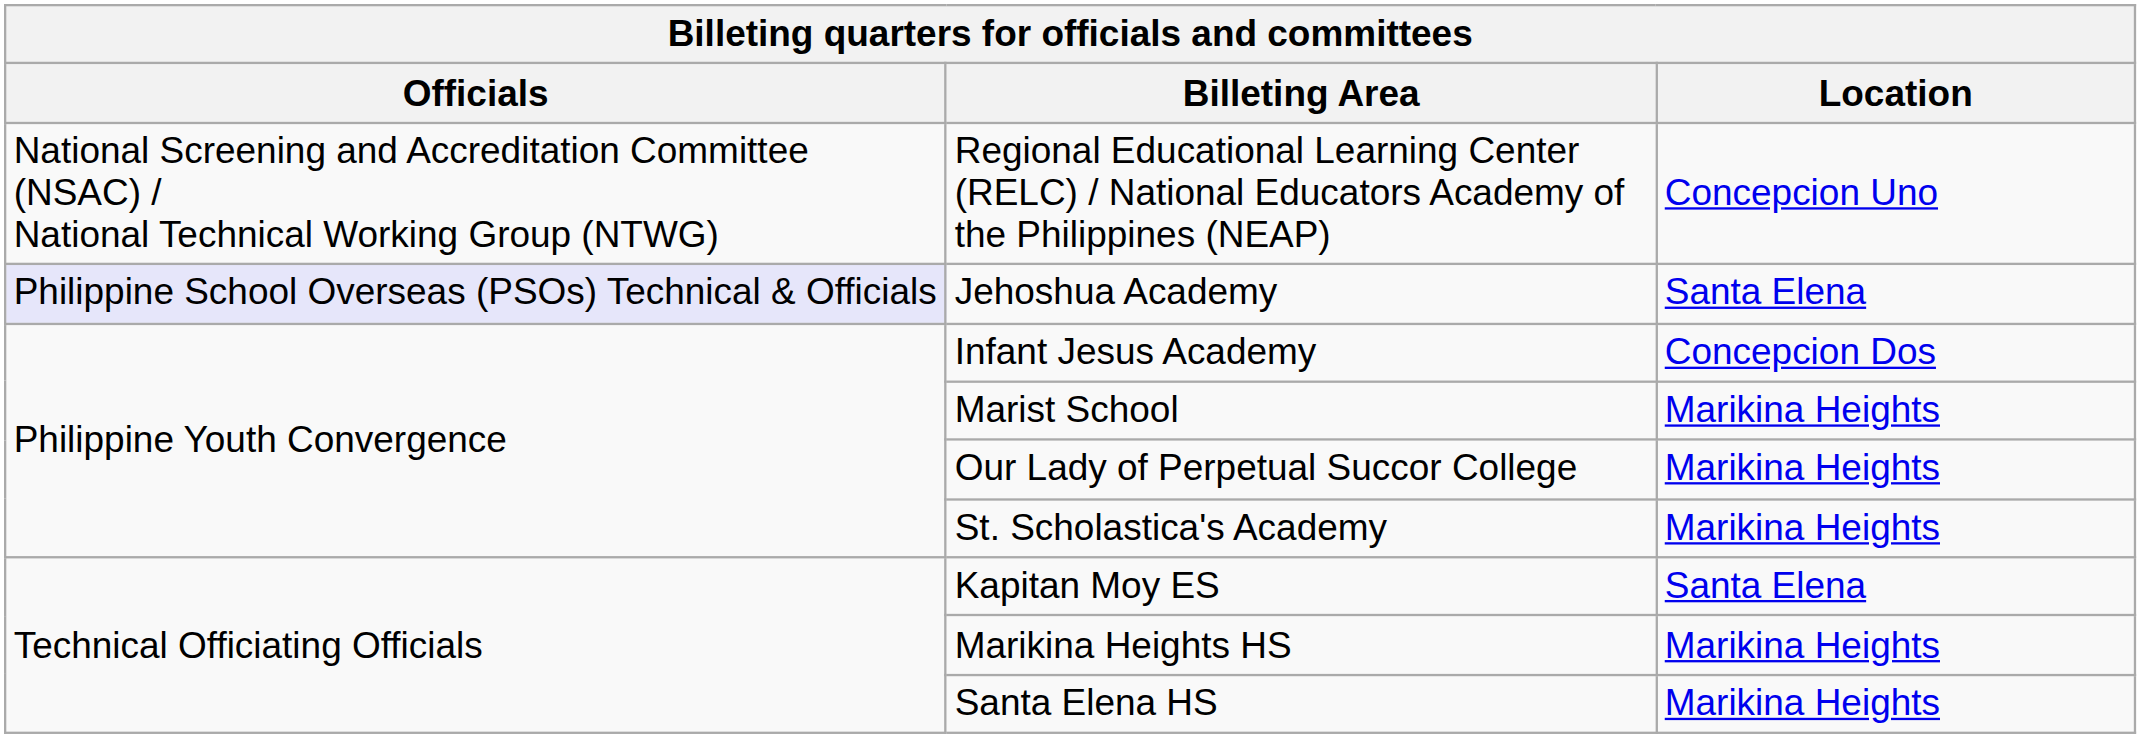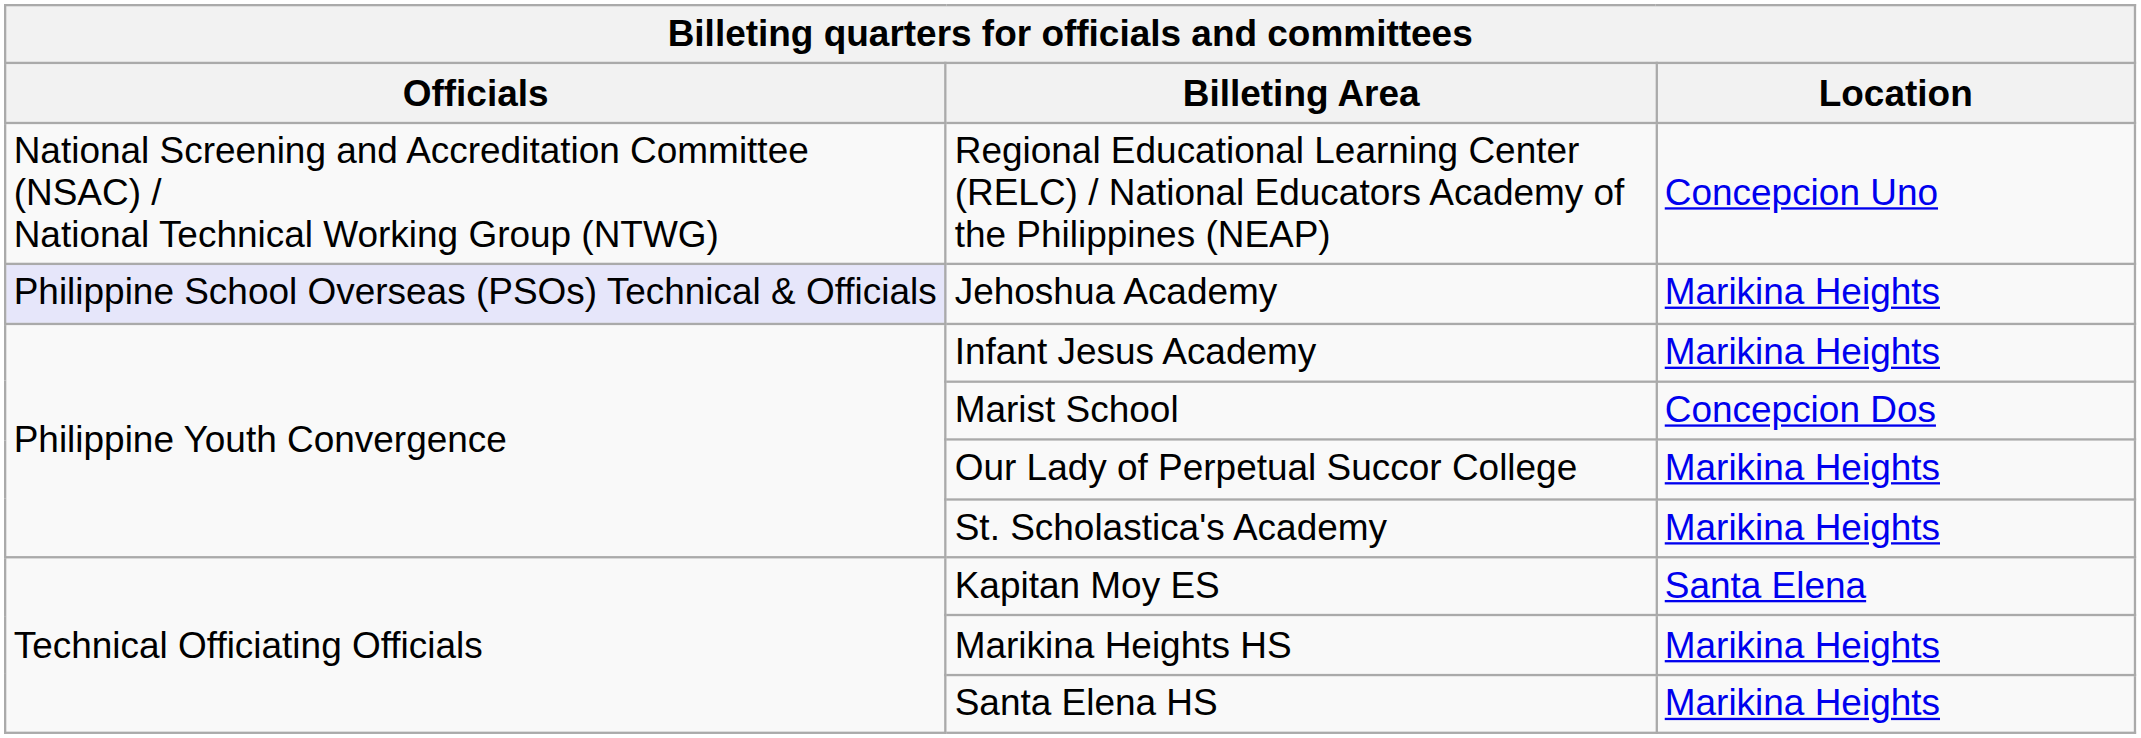Jehoshua Academy | Location: Santa Elena -> Marikina Heights
Infant Jesus Academy | Location: Concepcion Dos -> Marikina Heights
Marist School | Location: Marikina Heights -> Concepcion Dos
